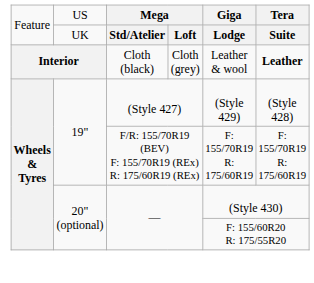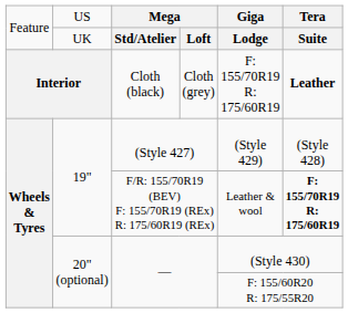Cloth (black) | column 5: Leather & wool -> F: 155/70R19 R: 175/60R19
F/R: 155/70R19 (BEV) F: 155/70R19 (REx) R: 175/60R19 (REx) | column 5: F: 155/70R19 R: 175/60R19 -> Leather & wool
F/R: 155/70R19 (BEV) F: 155/70R19 (REx) R: 175/60R19 (REx) | column 6: normal -> bold
